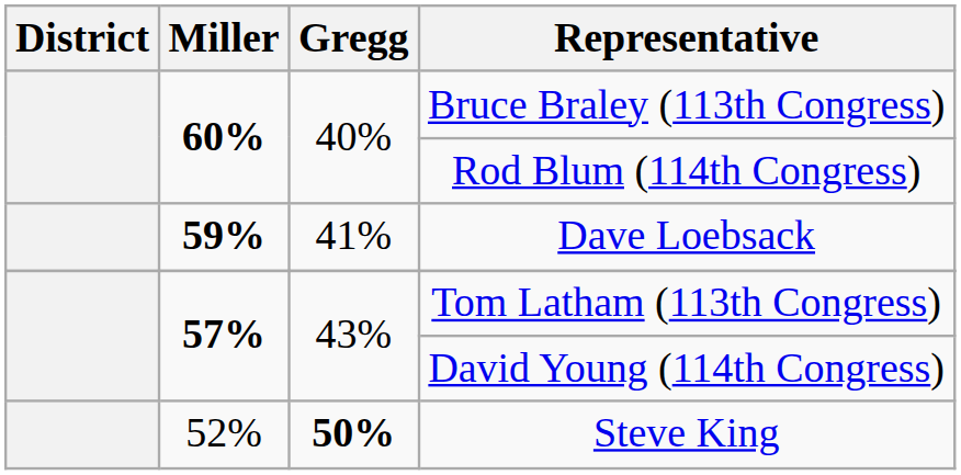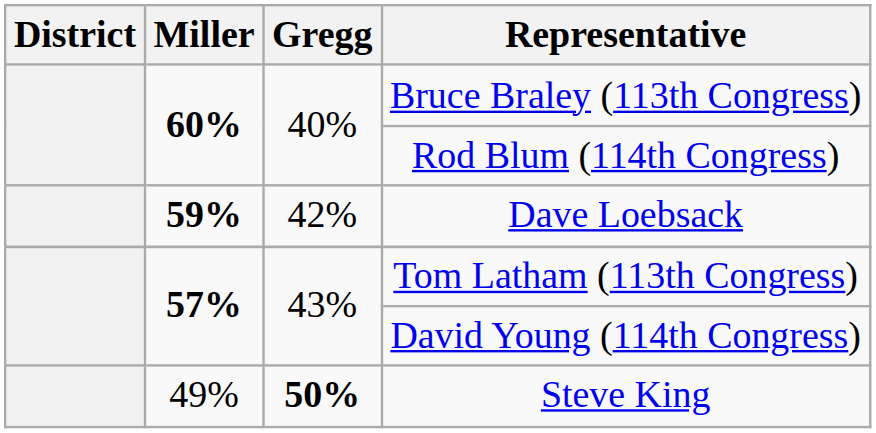Dave Loebsack | Gregg: 41% -> 42%
Steve King | Miller: 52% -> 49%
